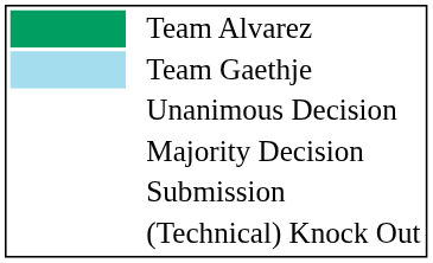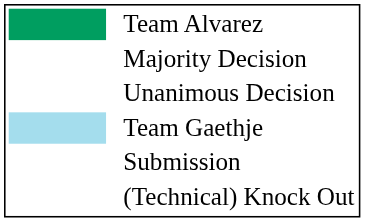rows swapped: Team Gaethje <-> Majority Decision
